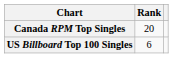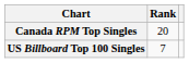US Billboard Top 100 Singles | Rank: 6 -> 7
